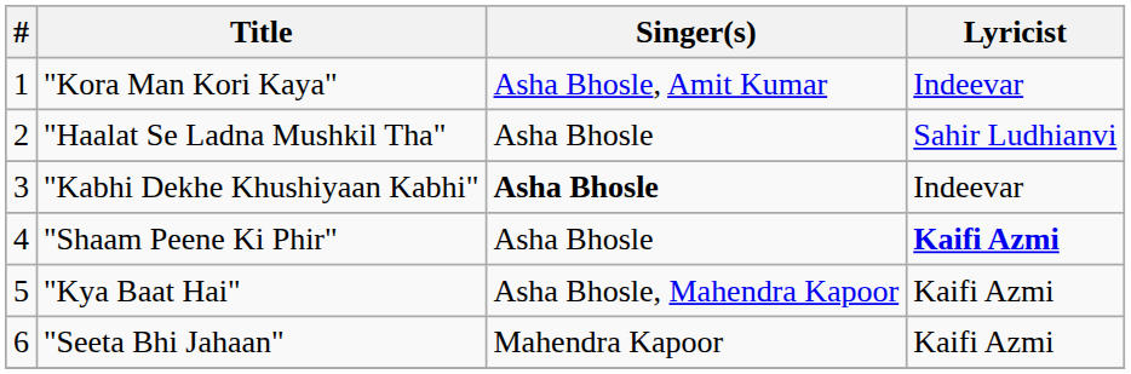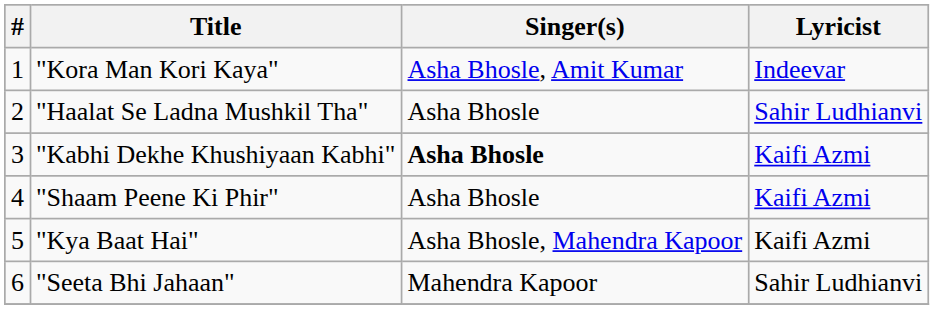"Kabhi Dekhe Khushiyaan Kabhi" | Lyricist: Indeevar -> Kaifi Azmi
"Shaam Peene Ki Phir" | Lyricist: bold -> normal
"Seeta Bhi Jahaan" | Lyricist: Kaifi Azmi -> Sahir Ludhianvi
